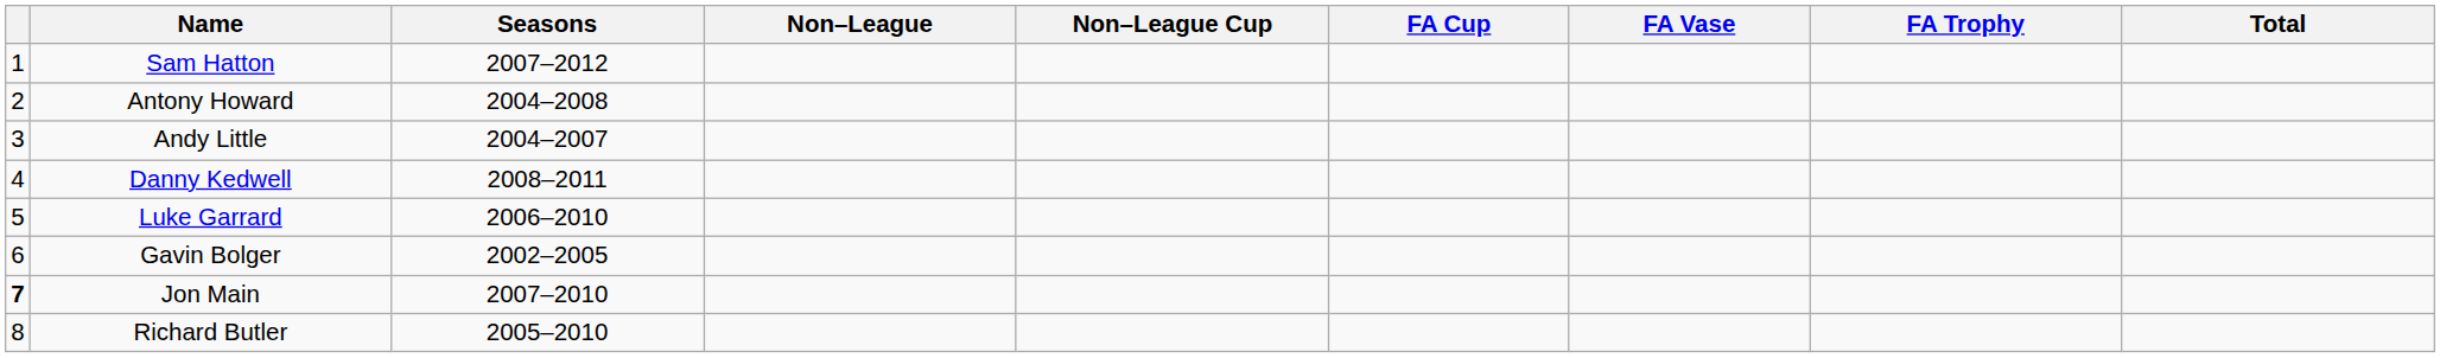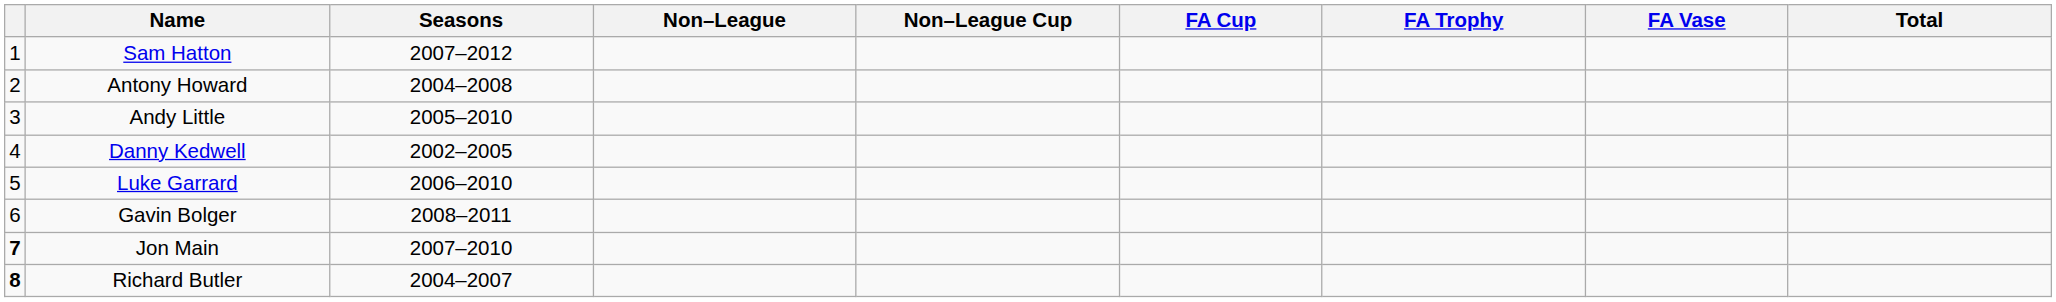columns swapped: FA Trophy <-> FA Vase
Andy Little | Seasons: 2004–2007 -> 2005–2010
Danny Kedwell | Seasons: 2008–2011 -> 2002–2005
Gavin Bolger | Seasons: 2002–2005 -> 2008–2011
Richard Butler | column 1: normal -> bold
Richard Butler | Seasons: 2005–2010 -> 2004–2007
